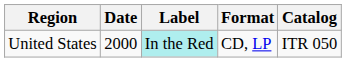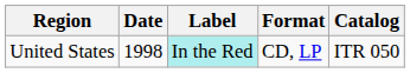United States | Date: 2000 -> 1998
